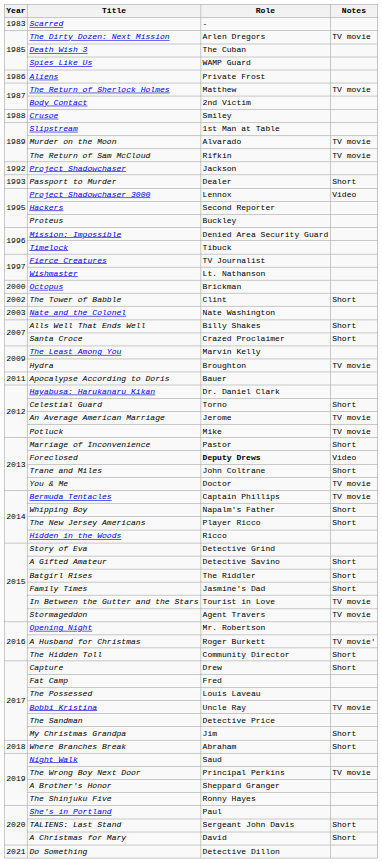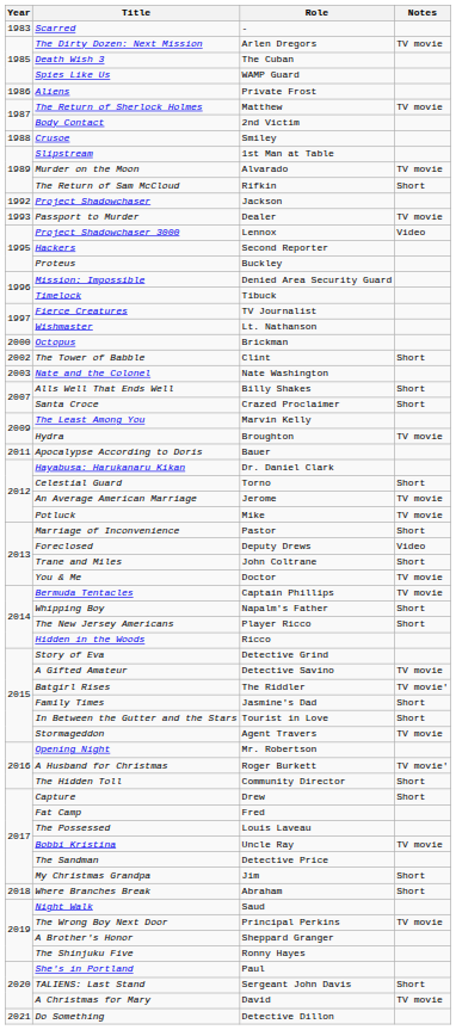The Return of Sam McCloud | Notes: TV movie -> Short
Passport to Murder | Notes: Short -> TV movie
Foreclosed | Role: bold -> normal
A Gifted Amateur | Notes: Short -> TV movie
Batgirl Rises | Notes: Short -> TV movie'
In Between the Gutter and the Stars | Notes: TV movie -> Short
A Christmas for Mary | Notes: Short -> TV movie
